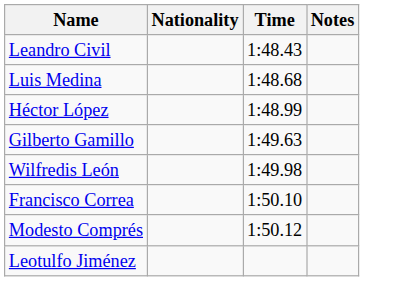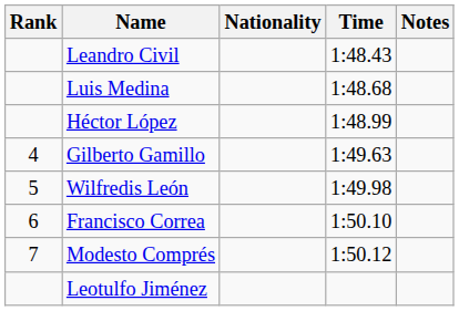+ column: Rank | 4 | 5 | 6 | 7
